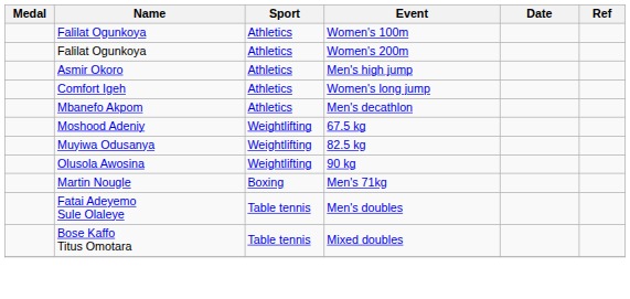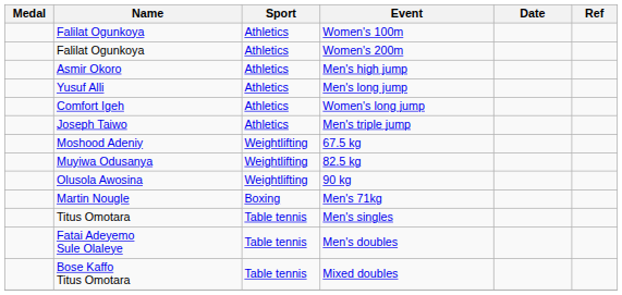+ row: Yusuf Alli | Athletics | Men's long jump
+ row: Joseph Taiwo | Athletics | Men's triple jump
- row: Mbanefo Akpom | Athletics | Men's decathlon
+ row: Titus Omotara | Table tennis | Men's singles
